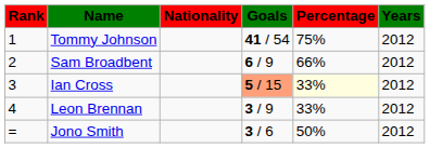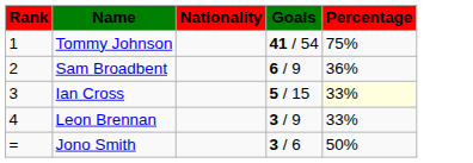- column: Years | 2012 | 2012 | 2012 | 2012 | 2012
Sam Broadbent | Percentage: 66% -> 36%
Ian Cross | Goals: lightsalmon background -> no background
